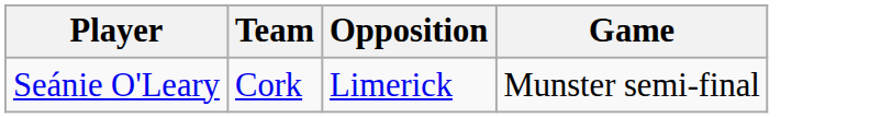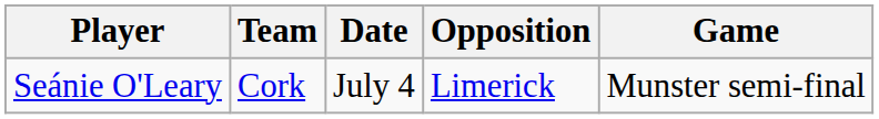+ column: Date | July 4
